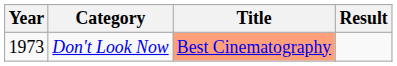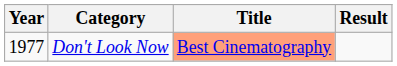Don't Look Now | Year: 1973 -> 1977
